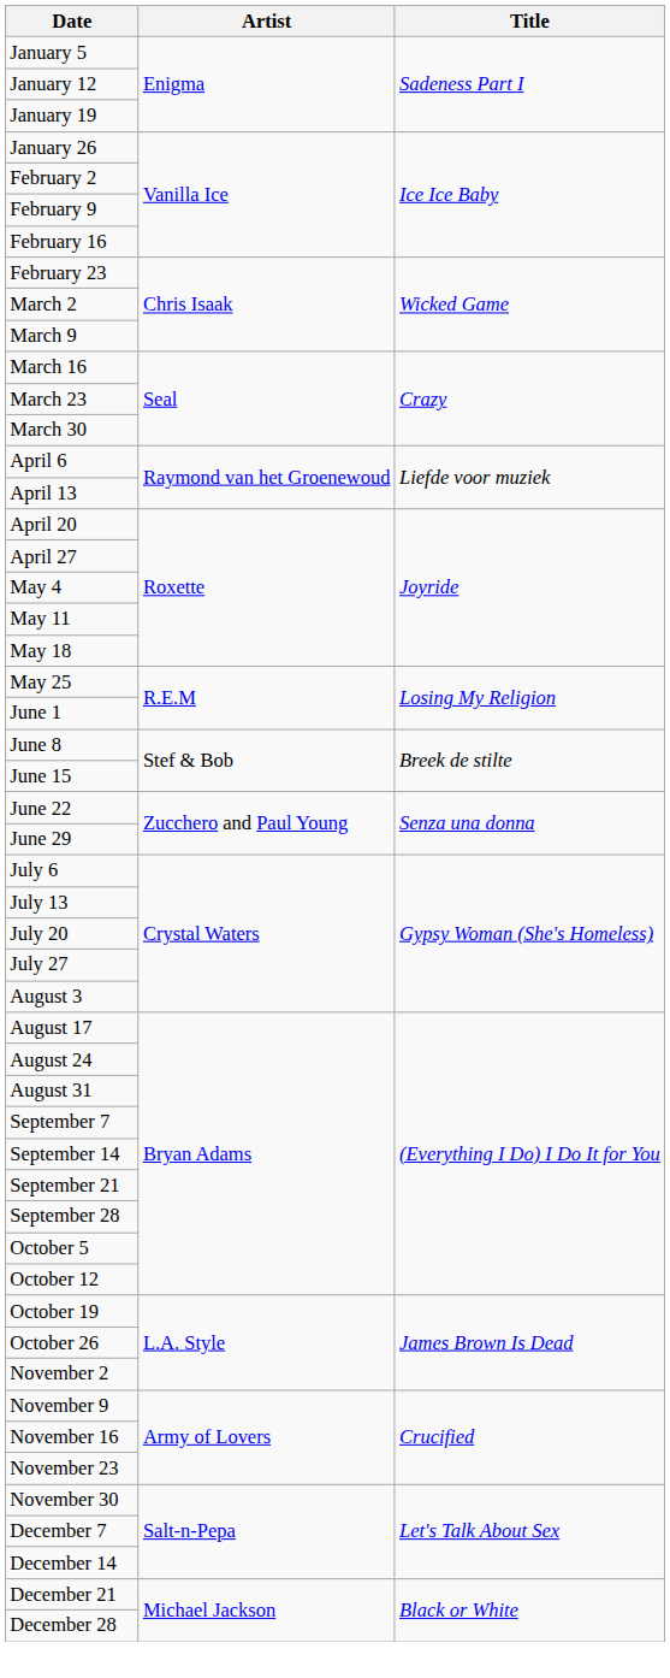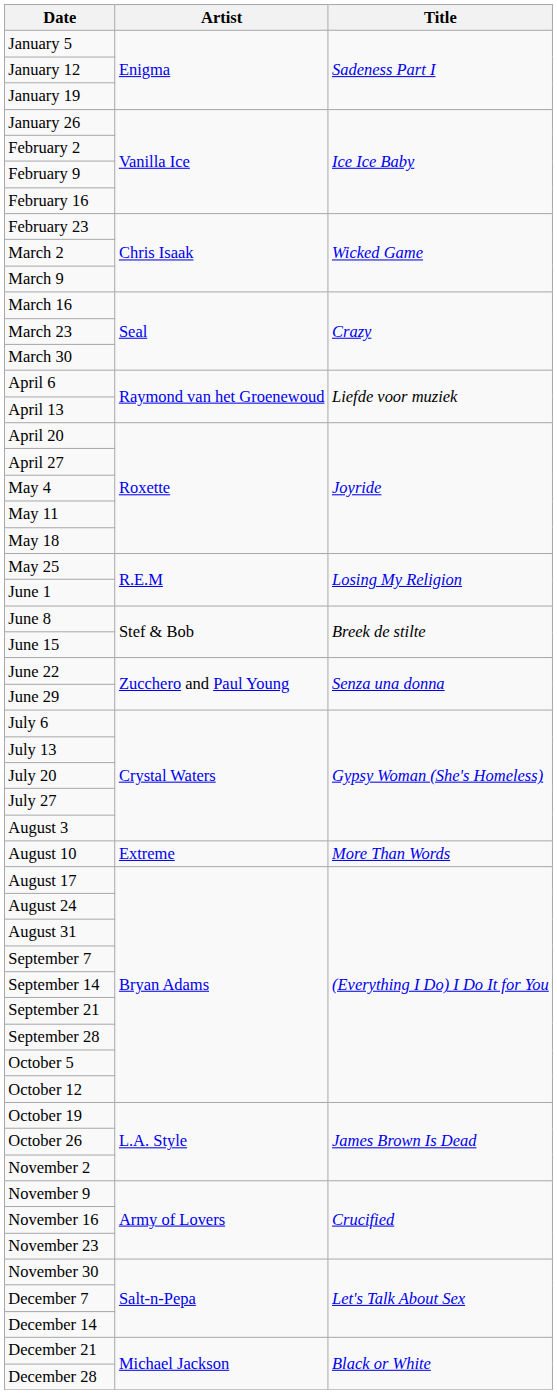+ row: August 10 | Extreme | More Than Words
